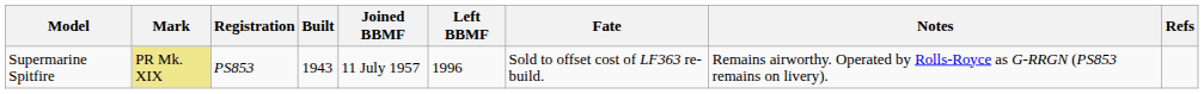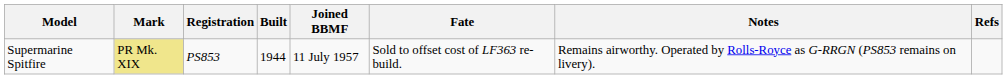- column: Left BBMF | 1996
Supermarine Spitfire | Built: 1943 -> 1944
